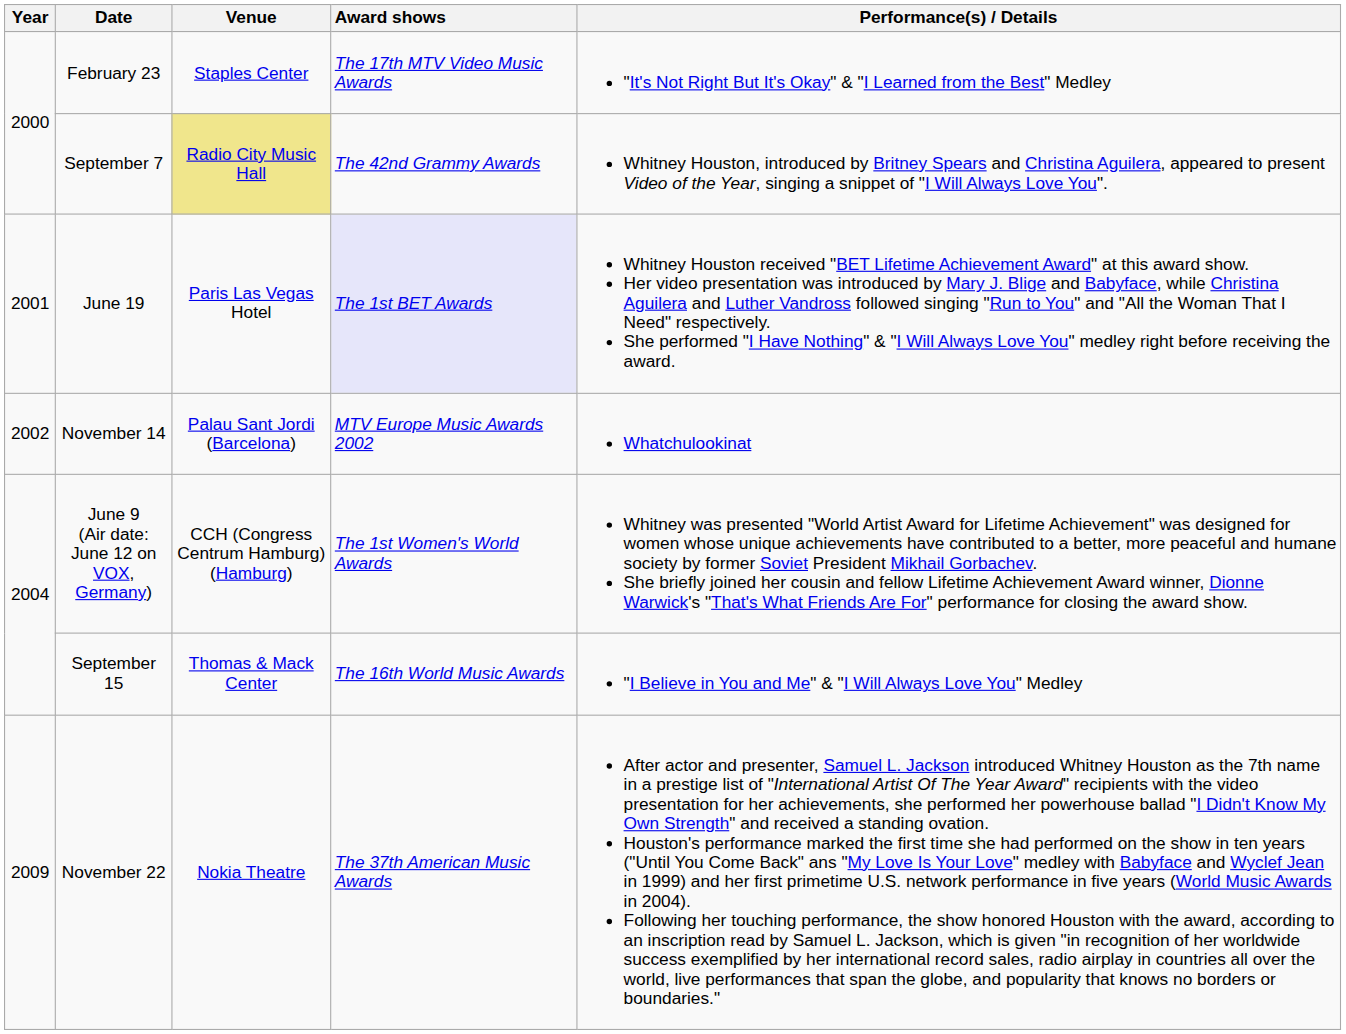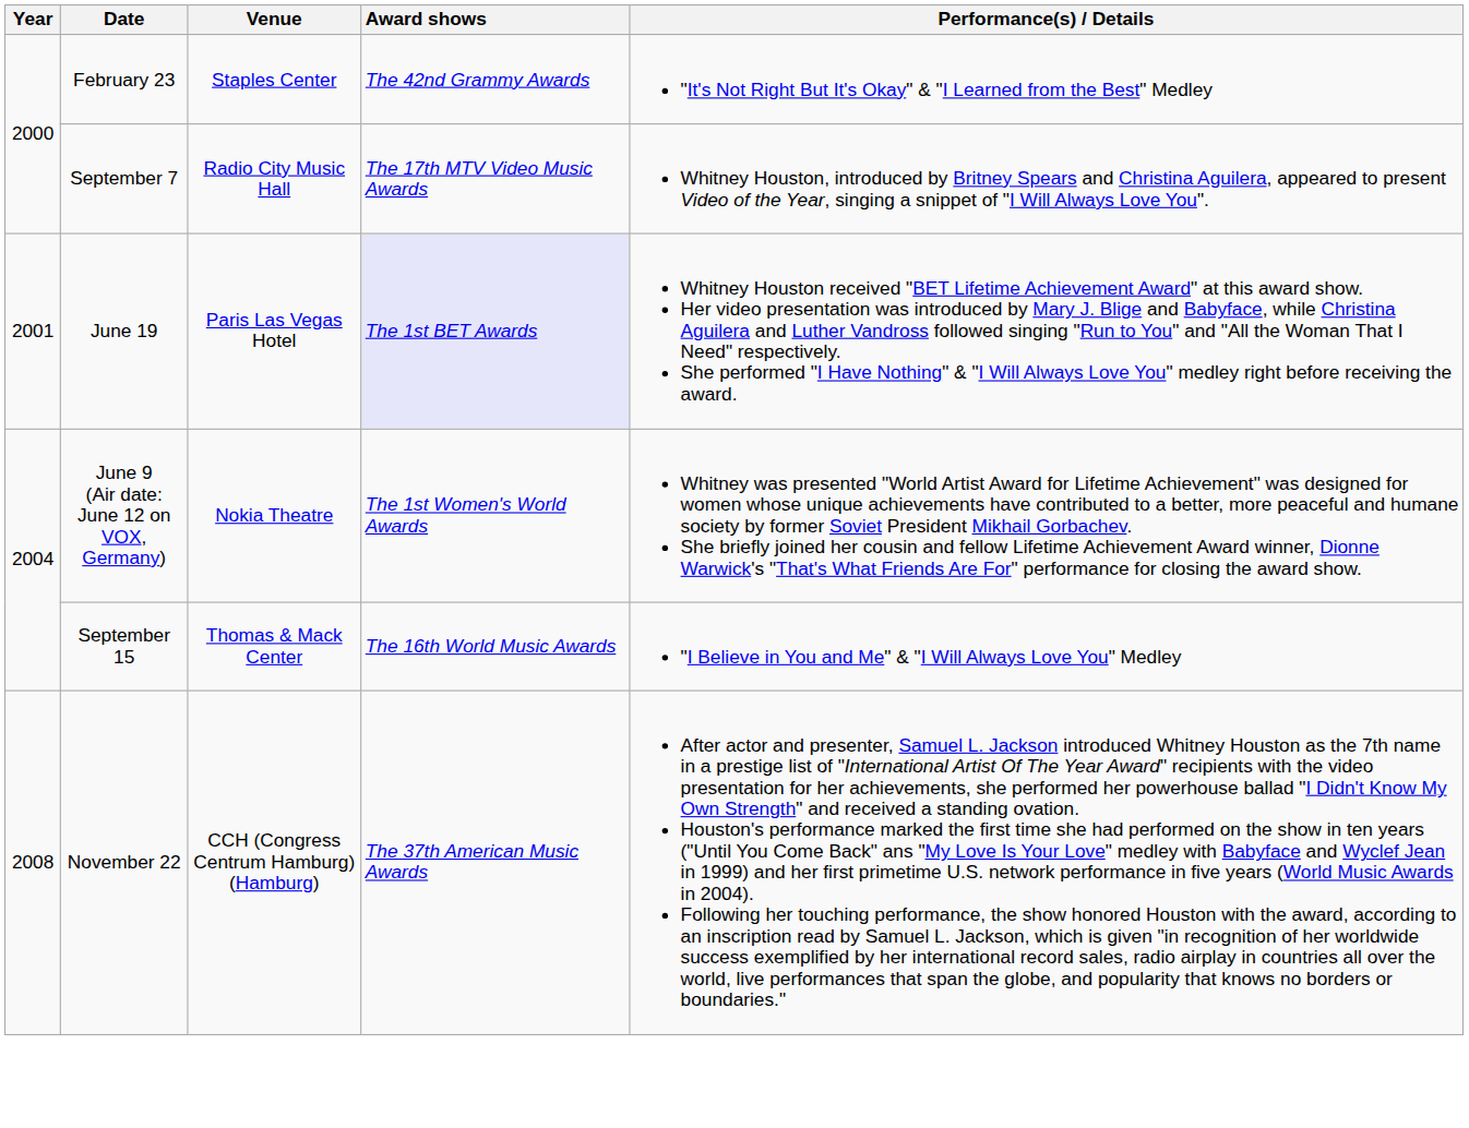February 23 | Award shows: The 17th MTV Video Music Awards -> The 42nd Grammy Awards
September 7 | Venue: khaki background -> no background
September 7 | Award shows: The 42nd Grammy Awards -> The 17th MTV Video Music Awards
- row: 2002 | November 14 | Palau Sant Jordi (Barcelona) | MTV Europe Music Awards 2002 | Whatchulookinat
June 9 (Air date: June 12 on VOX, Germany) | Venue: CCH (Congress Centrum Hamburg) (Hamburg) -> Nokia Theatre
November 22 | Year: 2009 -> 2008
November 22 | Venue: Nokia Theatre -> CCH (Congress Centrum Hamburg) (Hamburg)
